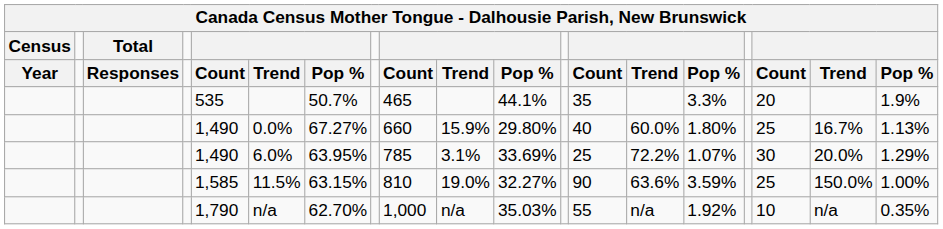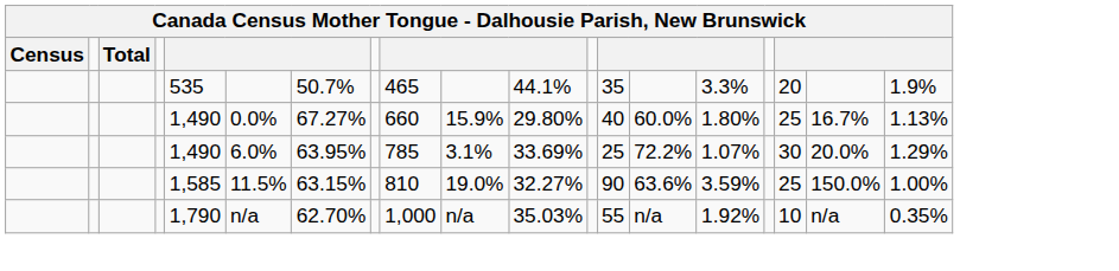- row: Year | Responses | Count | Trend | Pop % | Count | Trend | Pop % | Count | Trend | Pop % | Count | Trend | Pop %
